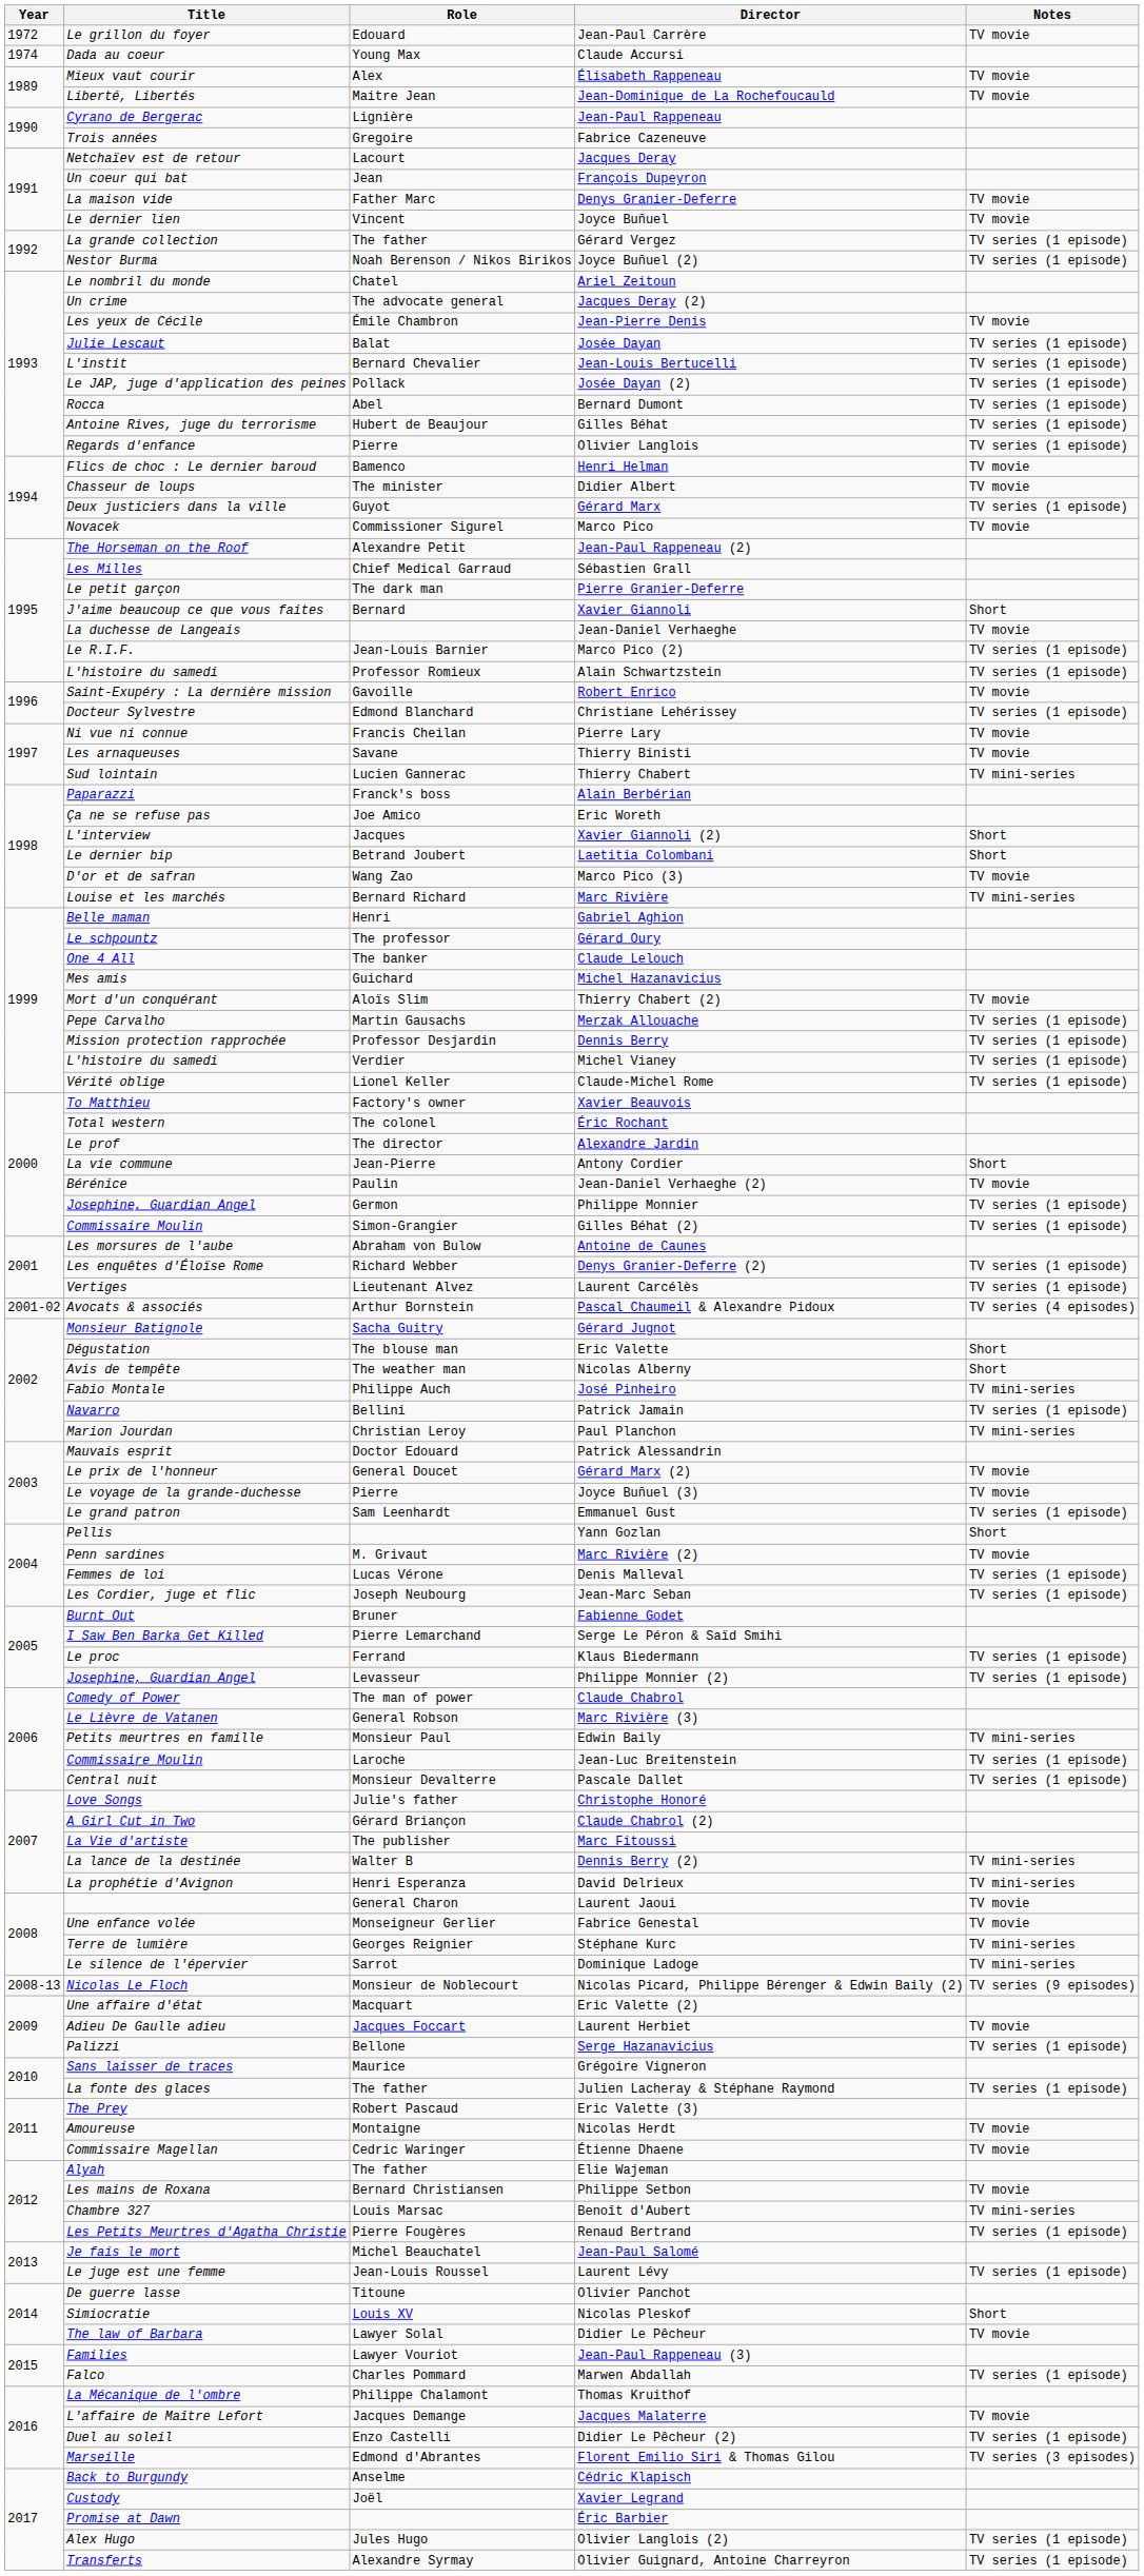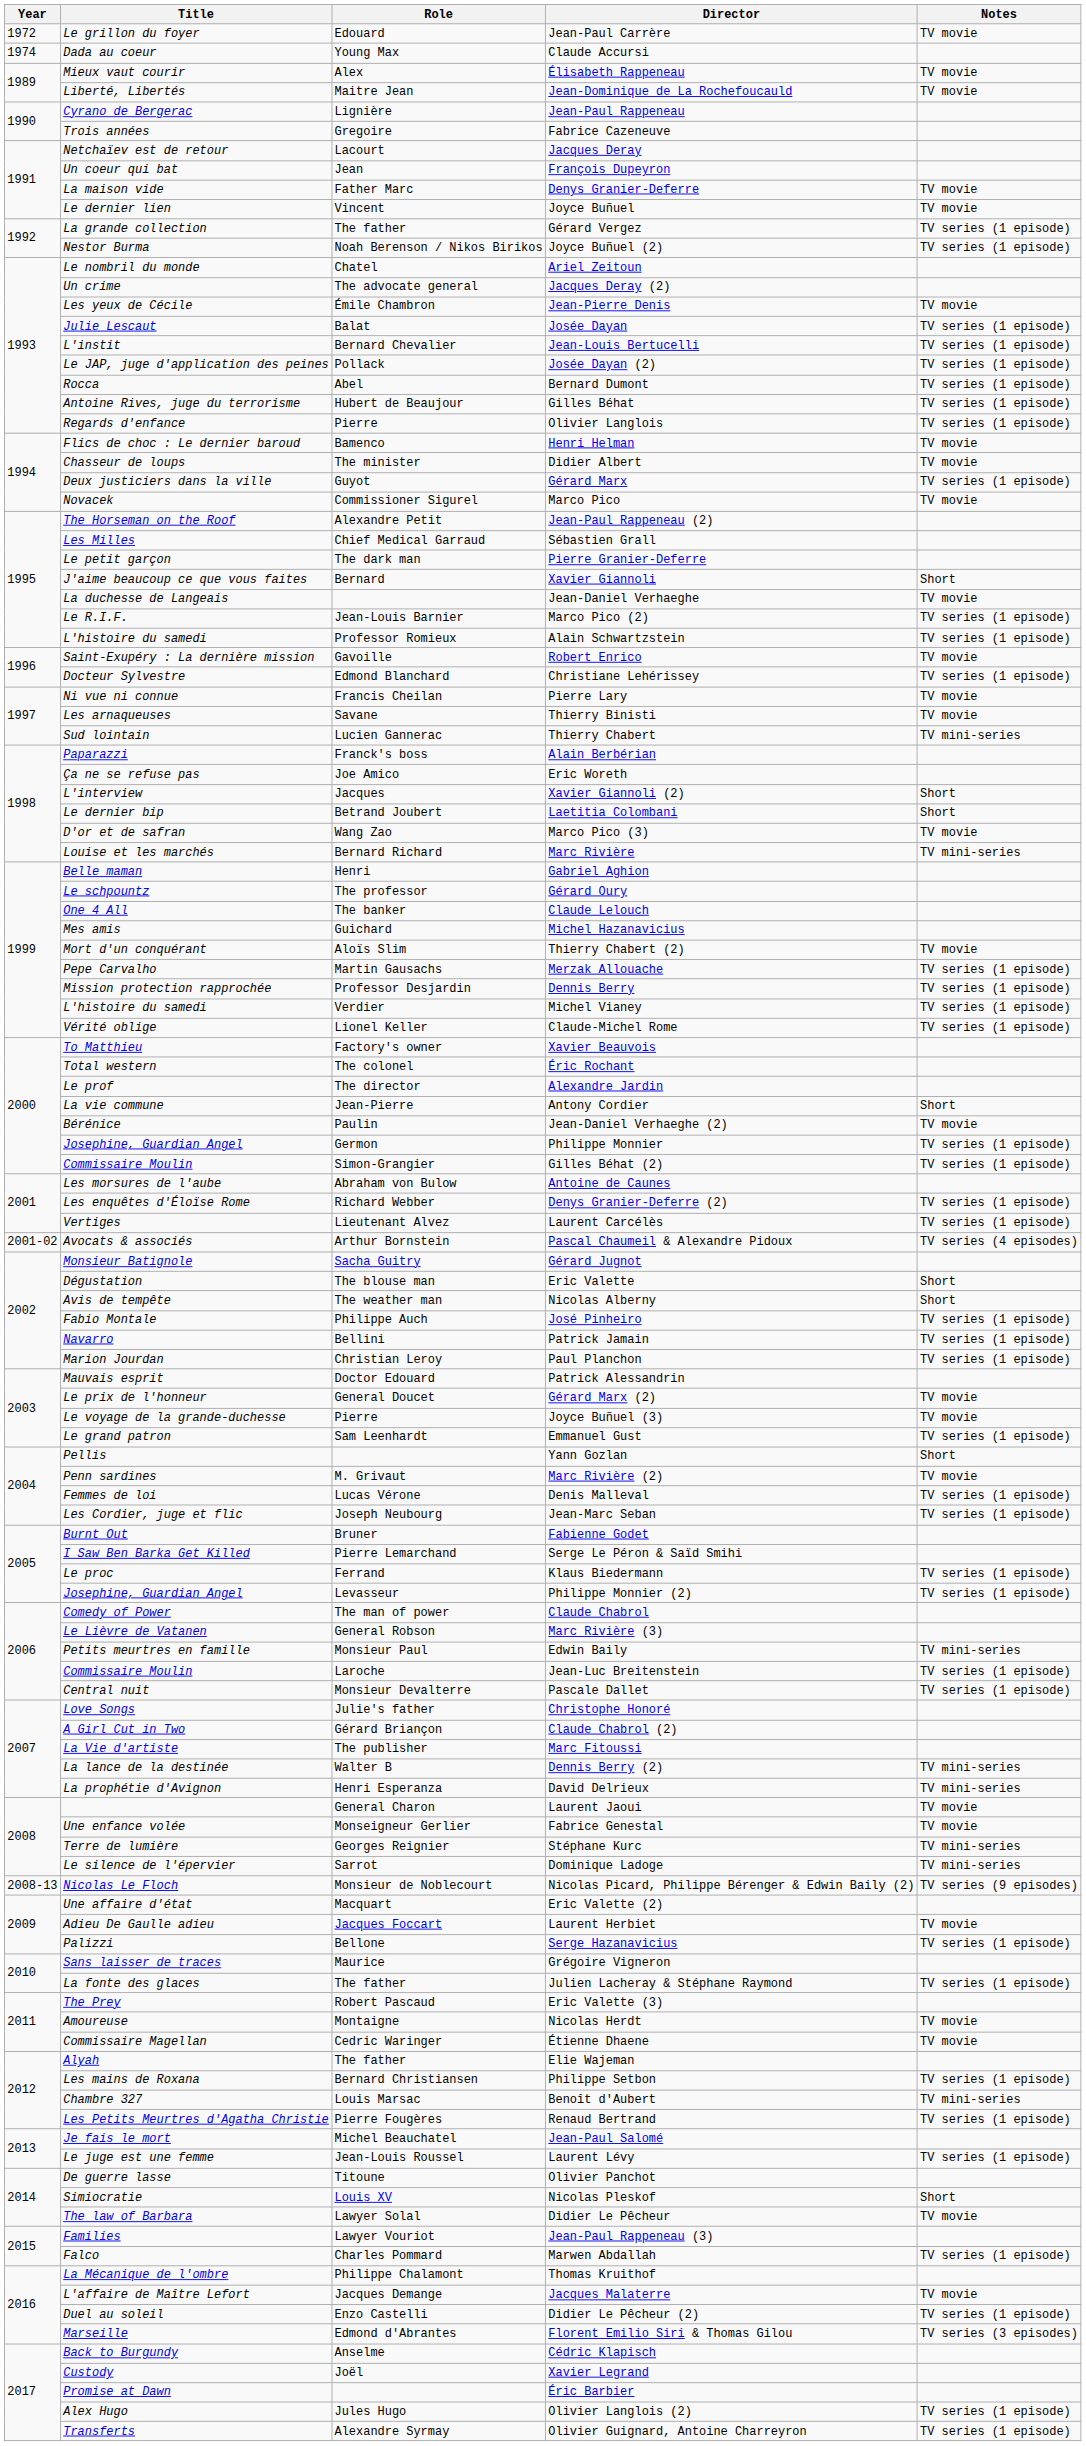José Pinheiro | Notes: TV mini-series -> TV series (1 episode)
Paul Planchon | Notes: TV mini-series -> TV series (1 episode)
Philippe Setbon | Notes: TV movie -> TV series (1 episode)
